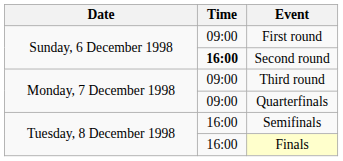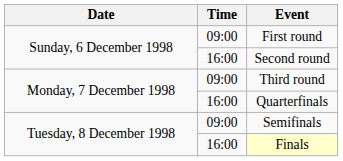Second round | Time: bold -> normal
Quarterfinals | Time: 09:00 -> 16:00
Semifinals | Time: 16:00 -> 09:00
